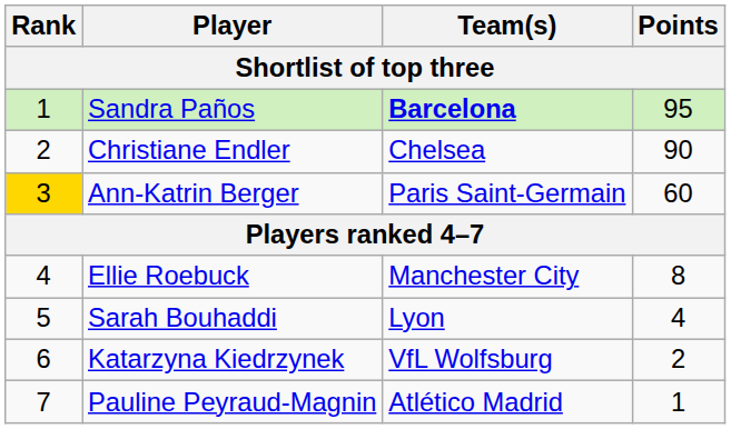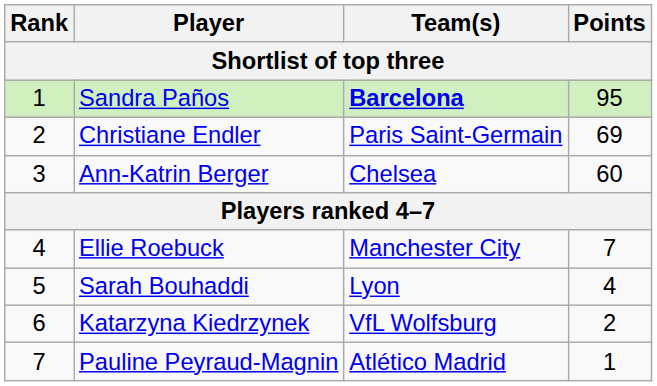Christiane Endler | Team(s): Chelsea -> Paris Saint-Germain
Christiane Endler | Points: 90 -> 69
Ann-Katrin Berger | Rank: gold background -> no background
Ann-Katrin Berger | Team(s): Paris Saint-Germain -> Chelsea
Ellie Roebuck | Points: 8 -> 7
